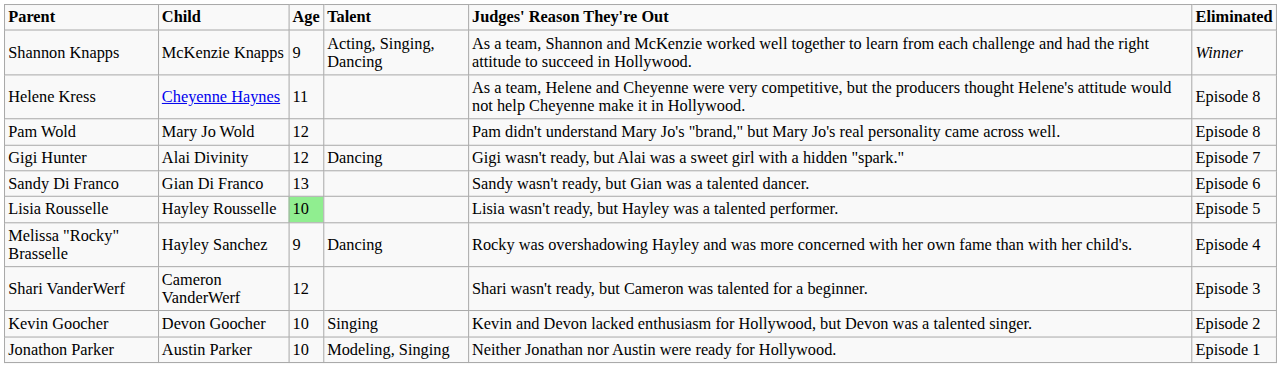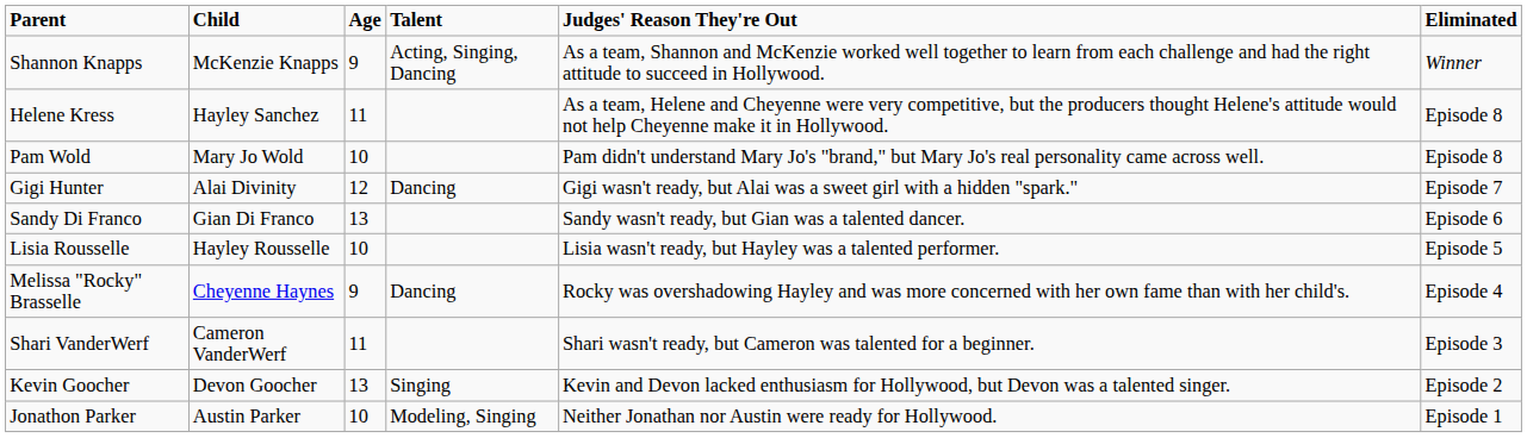Helene Kress | Child: Cheyenne Haynes -> Hayley Sanchez
Pam Wold | Age: 12 -> 10
Lisia Rousselle | Age: lightgreen background -> no background
Melissa "Rocky" Brasselle | Child: Hayley Sanchez -> Cheyenne Haynes
Shari VanderWerf | Age: 12 -> 11
Kevin Goocher | Age: 10 -> 13
